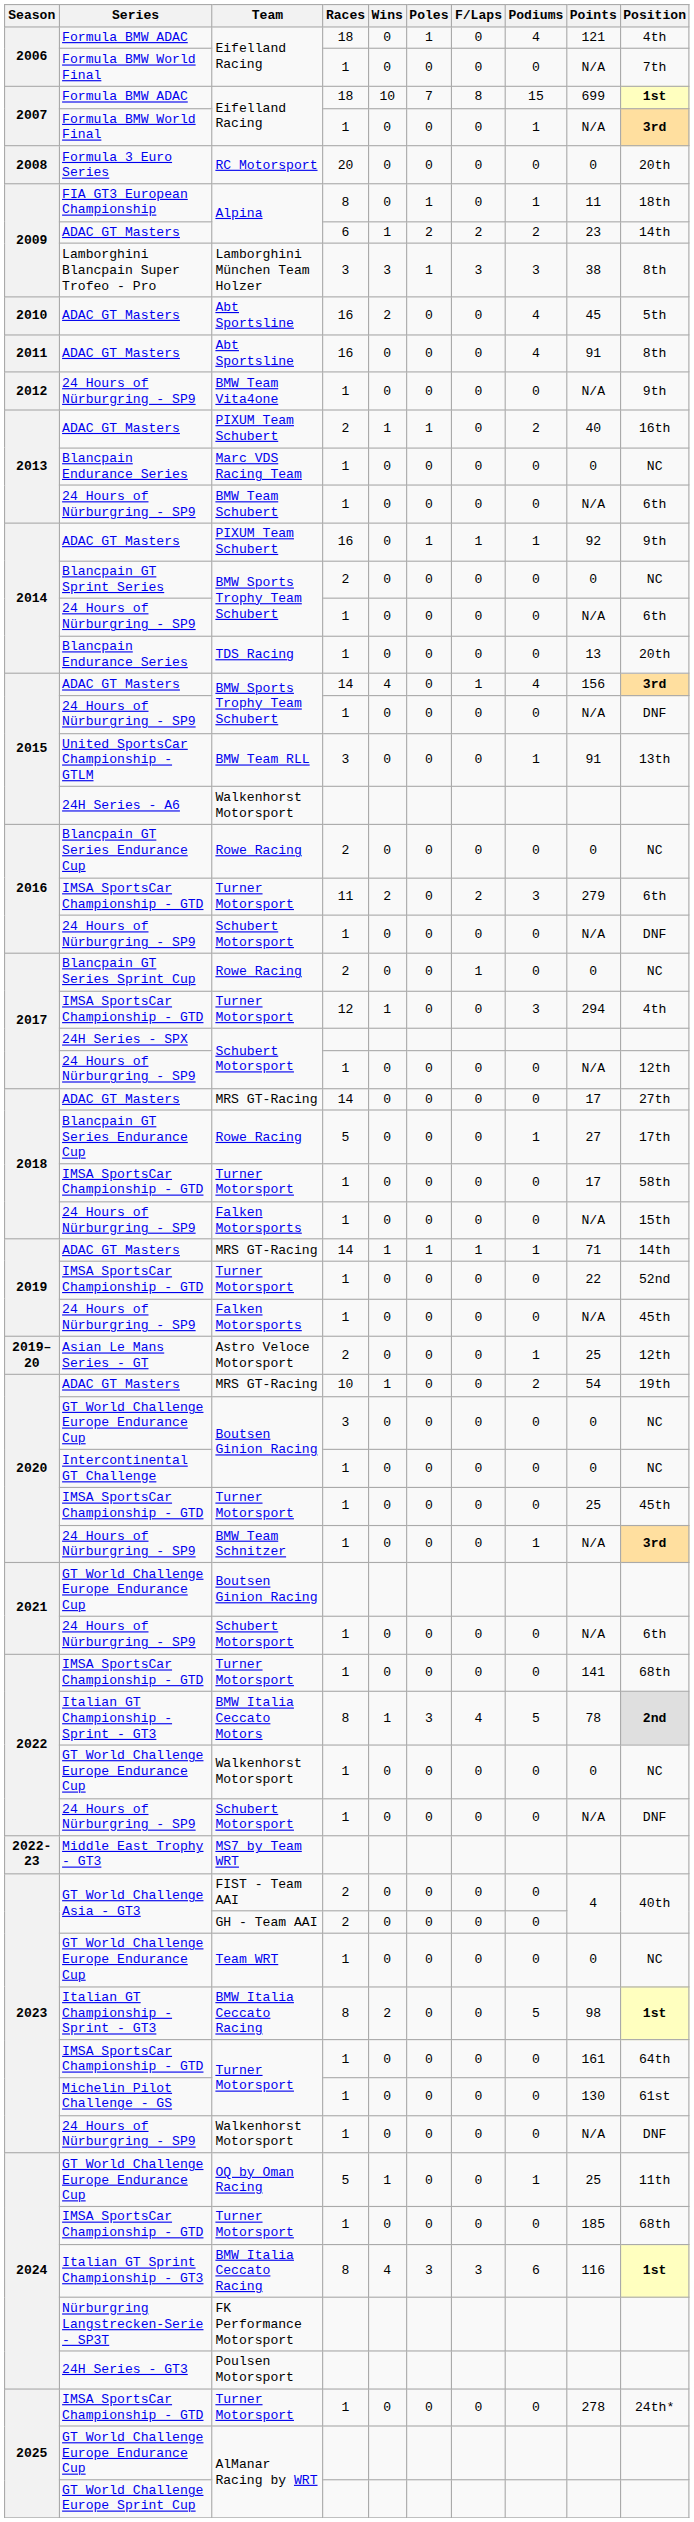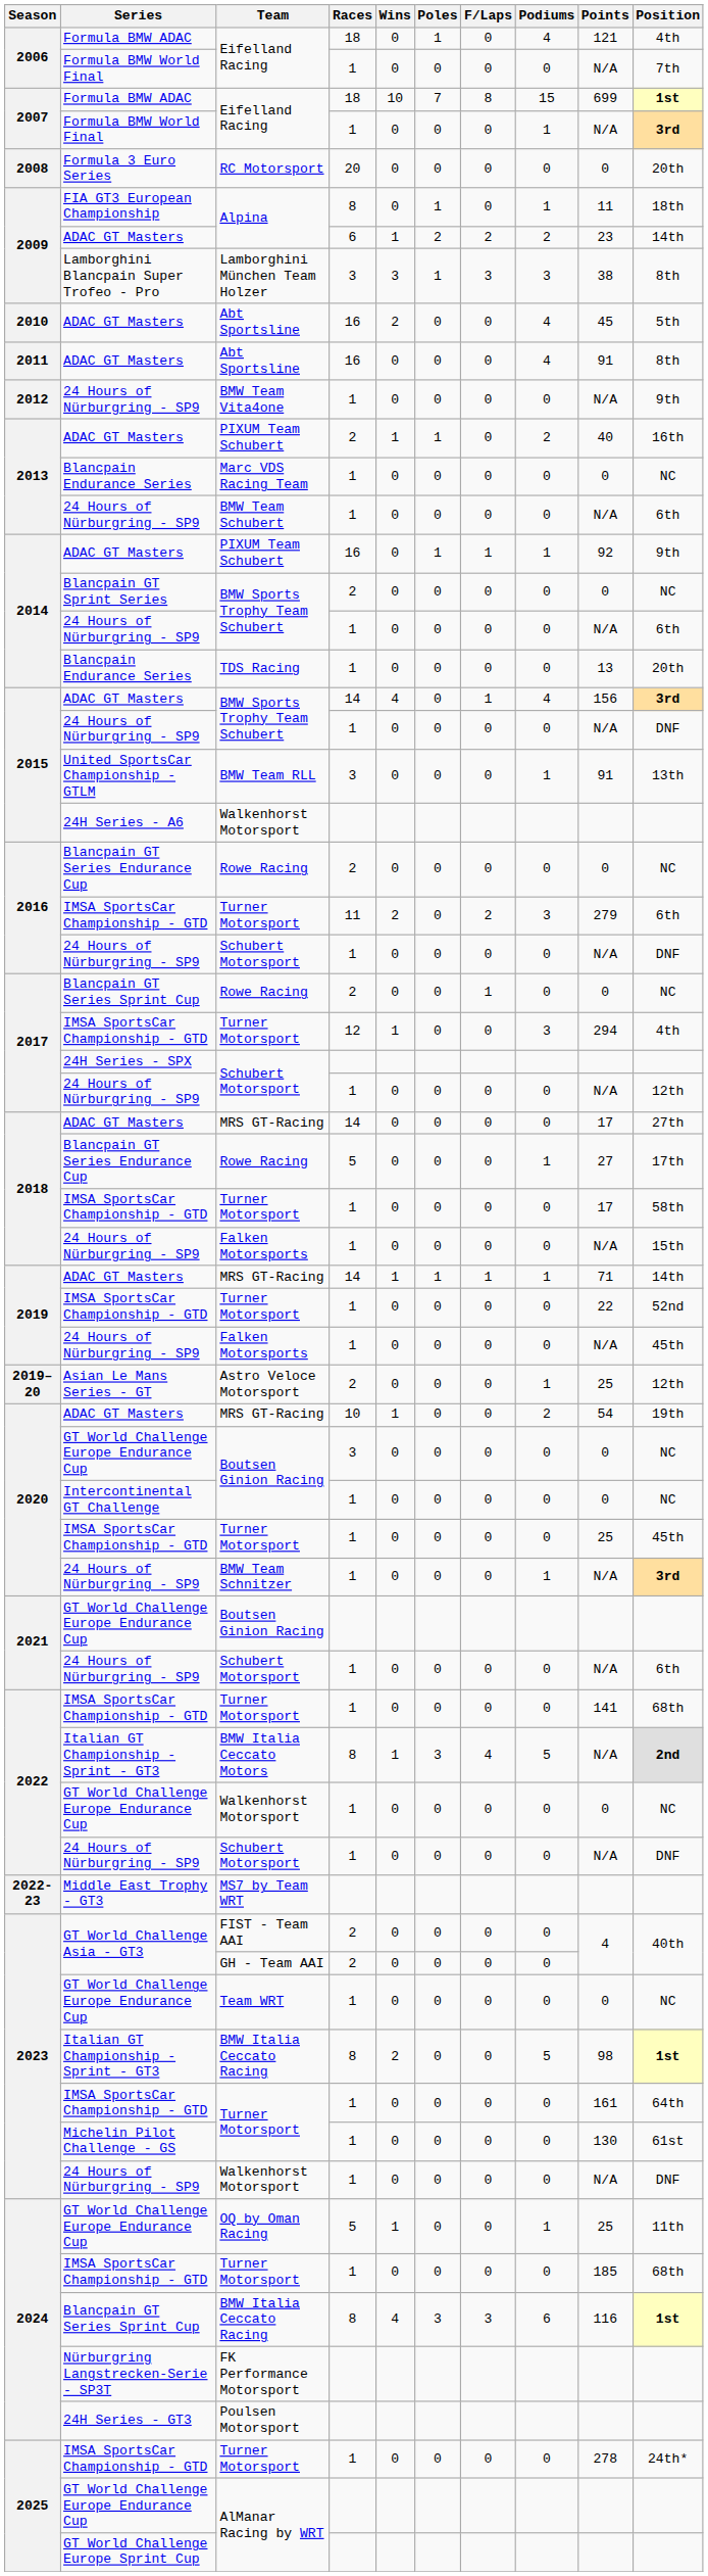BMW Italia Ceccato Motors | Points: 78 -> N/A
2024 / BMW Italia Ceccato Racing | Series: Italian GT Sprint Championship - GT3 -> Blancpain GT Series Sprint Cup
